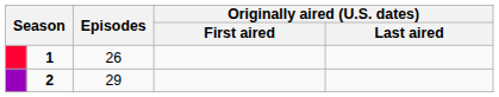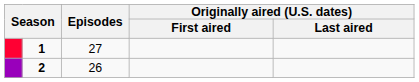1 | Episodes: 26 -> 27
2 | Episodes: 29 -> 26
